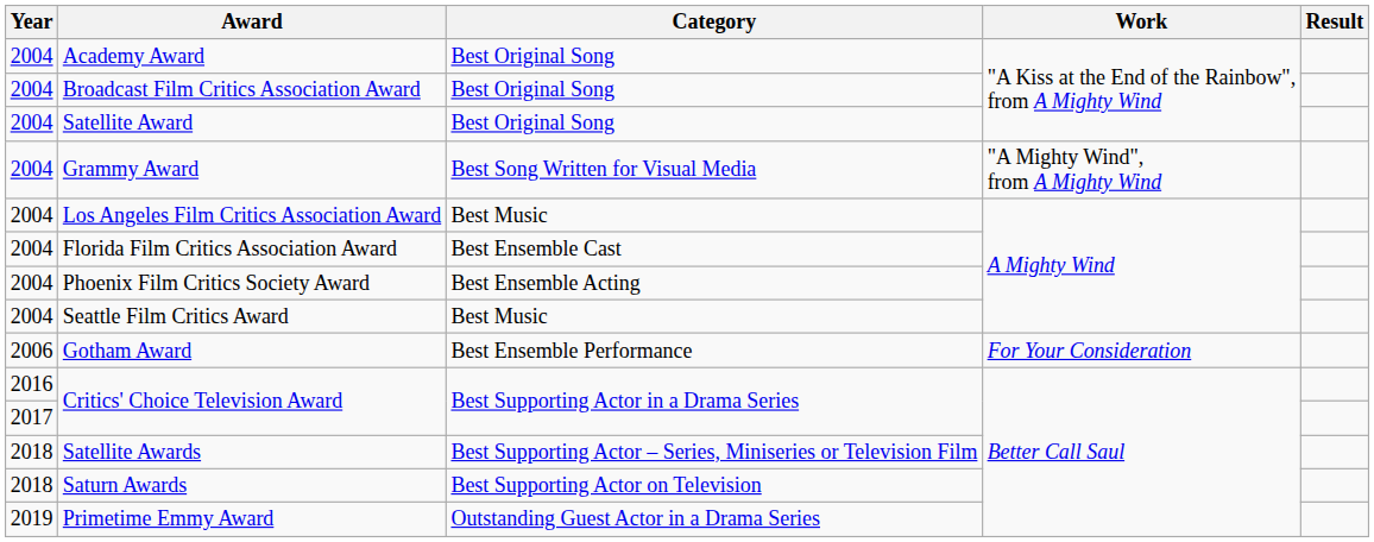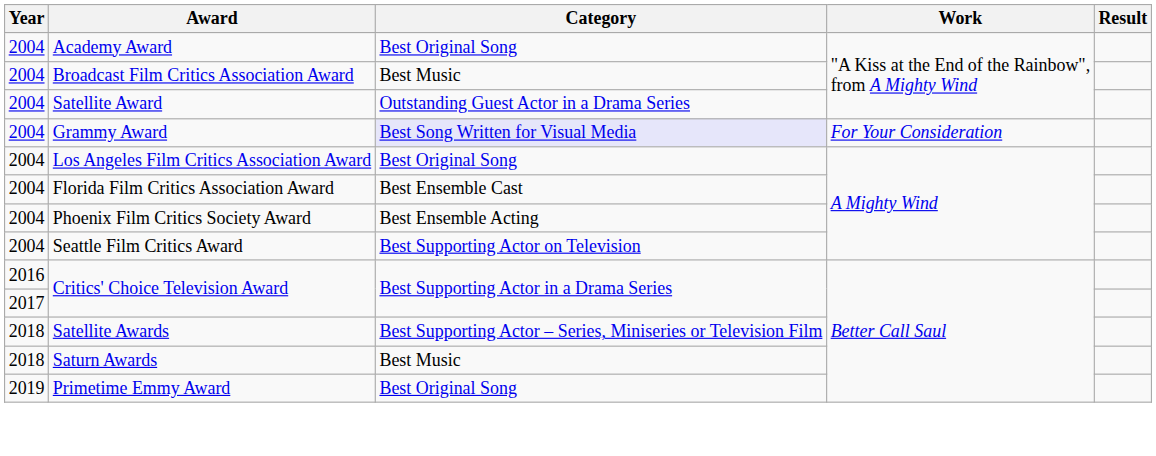Broadcast Film Critics Association Award | Category: Best Original Song -> Best Music
Satellite Award | Category: Best Original Song -> Outstanding Guest Actor in a Drama Series
Grammy Award | Category: no background -> lavender background
Grammy Award | Work: "A Mighty Wind", from A Mighty Wind -> For Your Consideration
Los Angeles Film Critics Association Award | Category: Best Music -> Best Original Song
Seattle Film Critics Award | Category: Best Music -> Best Supporting Actor on Television
- row: 2006 | Gotham Award | Best Ensemble Performance | For Your Consideration
Saturn Awards | Category: Best Supporting Actor on Television -> Best Music
Primetime Emmy Award | Category: Outstanding Guest Actor in a Drama Series -> Best Original Song
